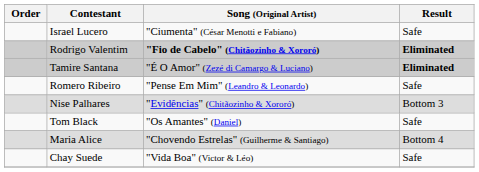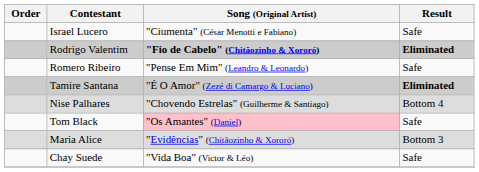rows swapped: Tamire Santana <-> Romero Ribeiro
Nise Palhares | Song (Original Artist): "Evidências" (Chitãozinho & Xororó) -> "Chovendo Estrelas" (Guilherme & Santiago)
Nise Palhares | Result: Bottom 3 -> Bottom 4
Tom Black | Song (Original Artist): no background -> pink background
Maria Alice | Song (Original Artist): "Chovendo Estrelas" (Guilherme & Santiago) -> "Evidências" (Chitãozinho & Xororó)
Maria Alice | Result: Bottom 4 -> Bottom 3
